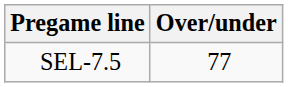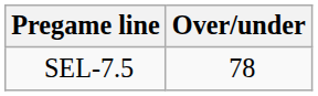SEL-7.5 | Over/under: 77 -> 78
